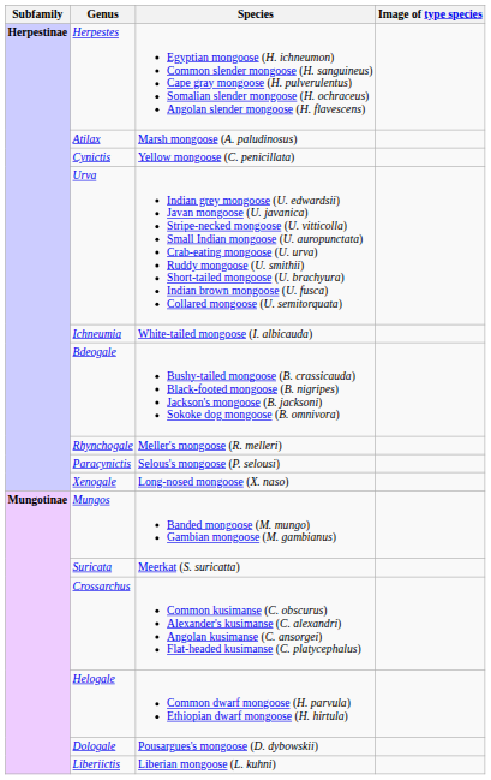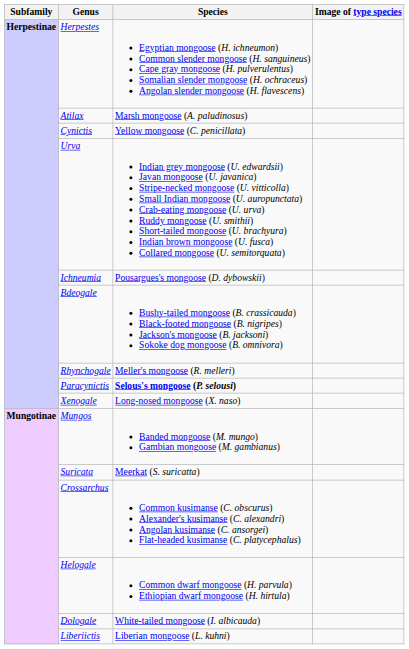Ichneumia | Species: White-tailed mongoose (I. albicauda) -> Pousargues's mongoose (D. dybowskii)
Paracynictis | Species: normal -> bold
Dologale | Species: Pousargues's mongoose (D. dybowskii) -> White-tailed mongoose (I. albicauda)
